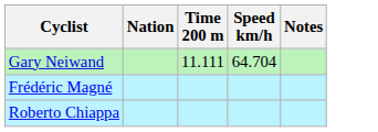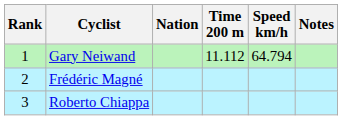+ column: Rank | 1 | 2 | 3
Gary Neiwand | Time 200 m: 11.111 -> 11.112
Gary Neiwand | Speed km/h: 64.704 -> 64.794
